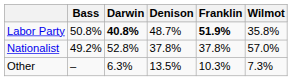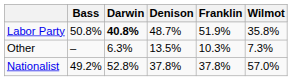Labor Party | Franklin: bold -> normal
rows swapped: Nationalist <-> Other
